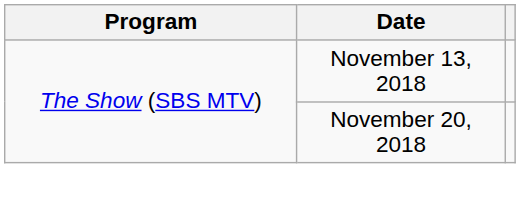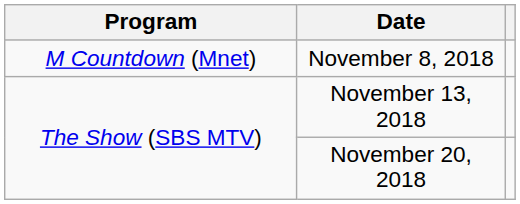+ row: M Countdown (Mnet) | November 8, 2018
